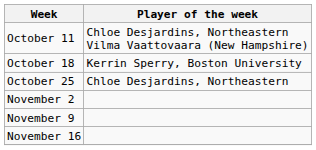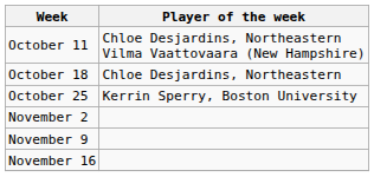October 18 | Player of the week: Kerrin Sperry, Boston University -> Chloe Desjardins, Northeastern
October 25 | Player of the week: Chloe Desjardins, Northeastern -> Kerrin Sperry, Boston University
